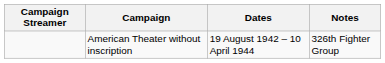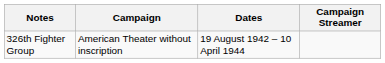columns swapped: Campaign Streamer <-> Notes
